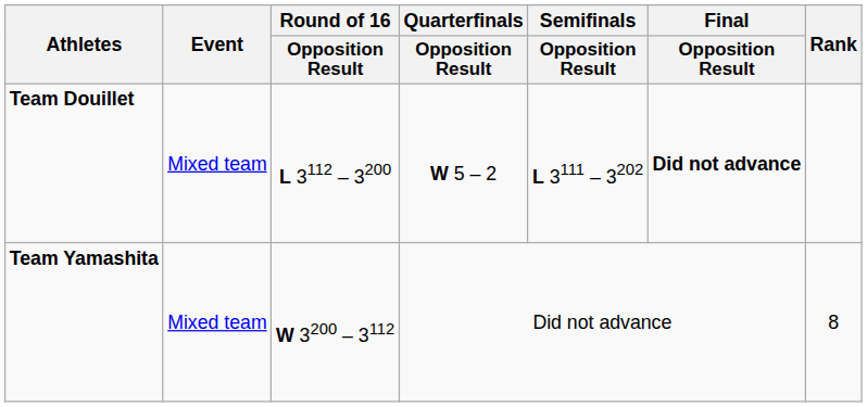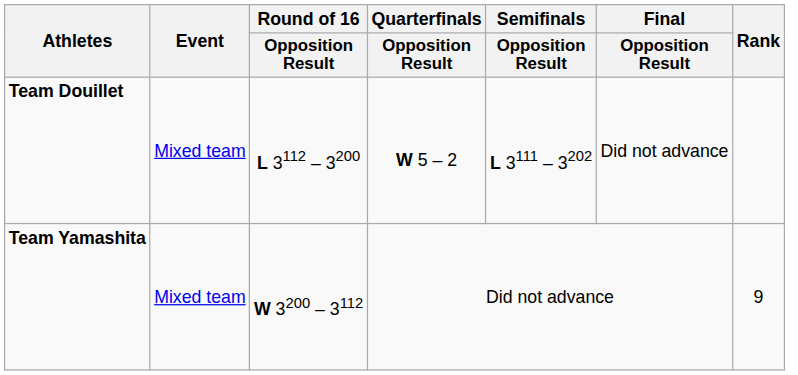Team Douillet | Final / Opposition Result: bold -> normal
Team Yamashita | Rank: 8 -> 9
